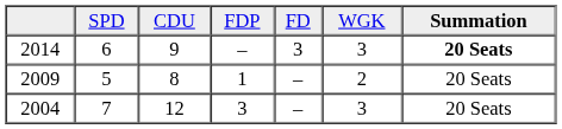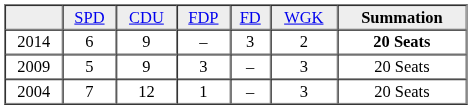2014 | column 6: 3 -> 2
2009 | column 3: 8 -> 9
2009 | column 4: 1 -> 3
2009 | column 6: 2 -> 3
2004 | column 4: 3 -> 1
